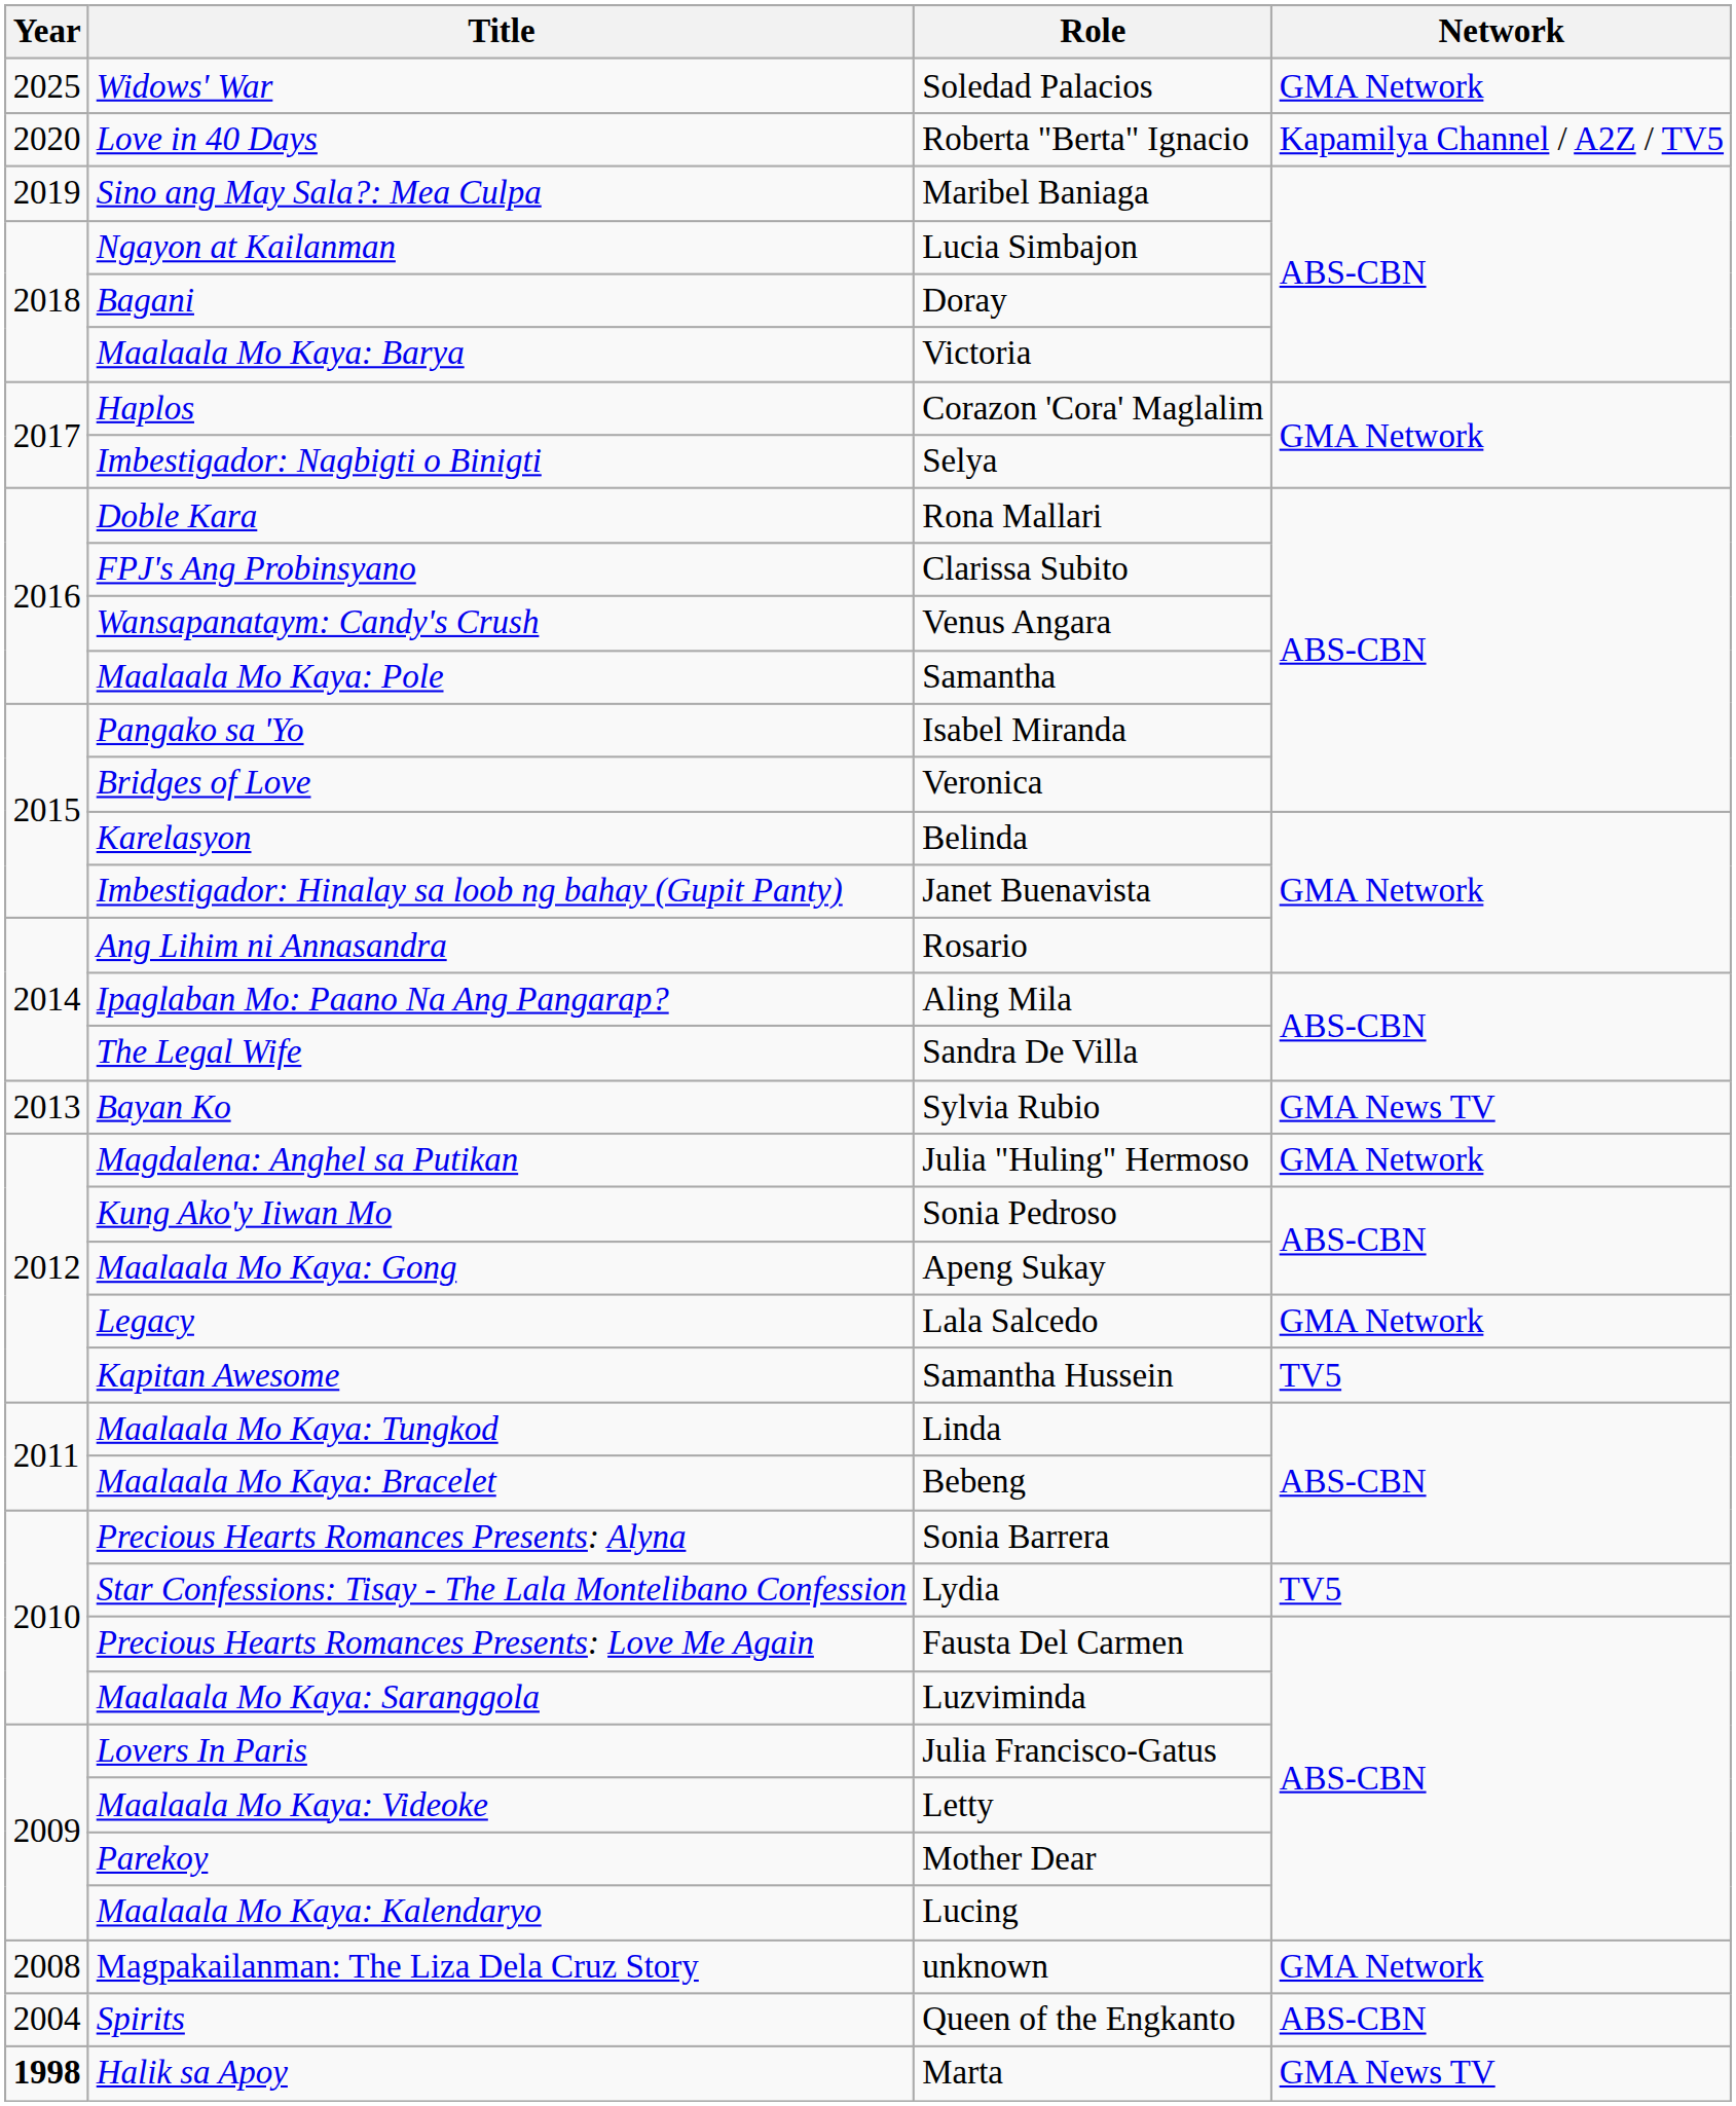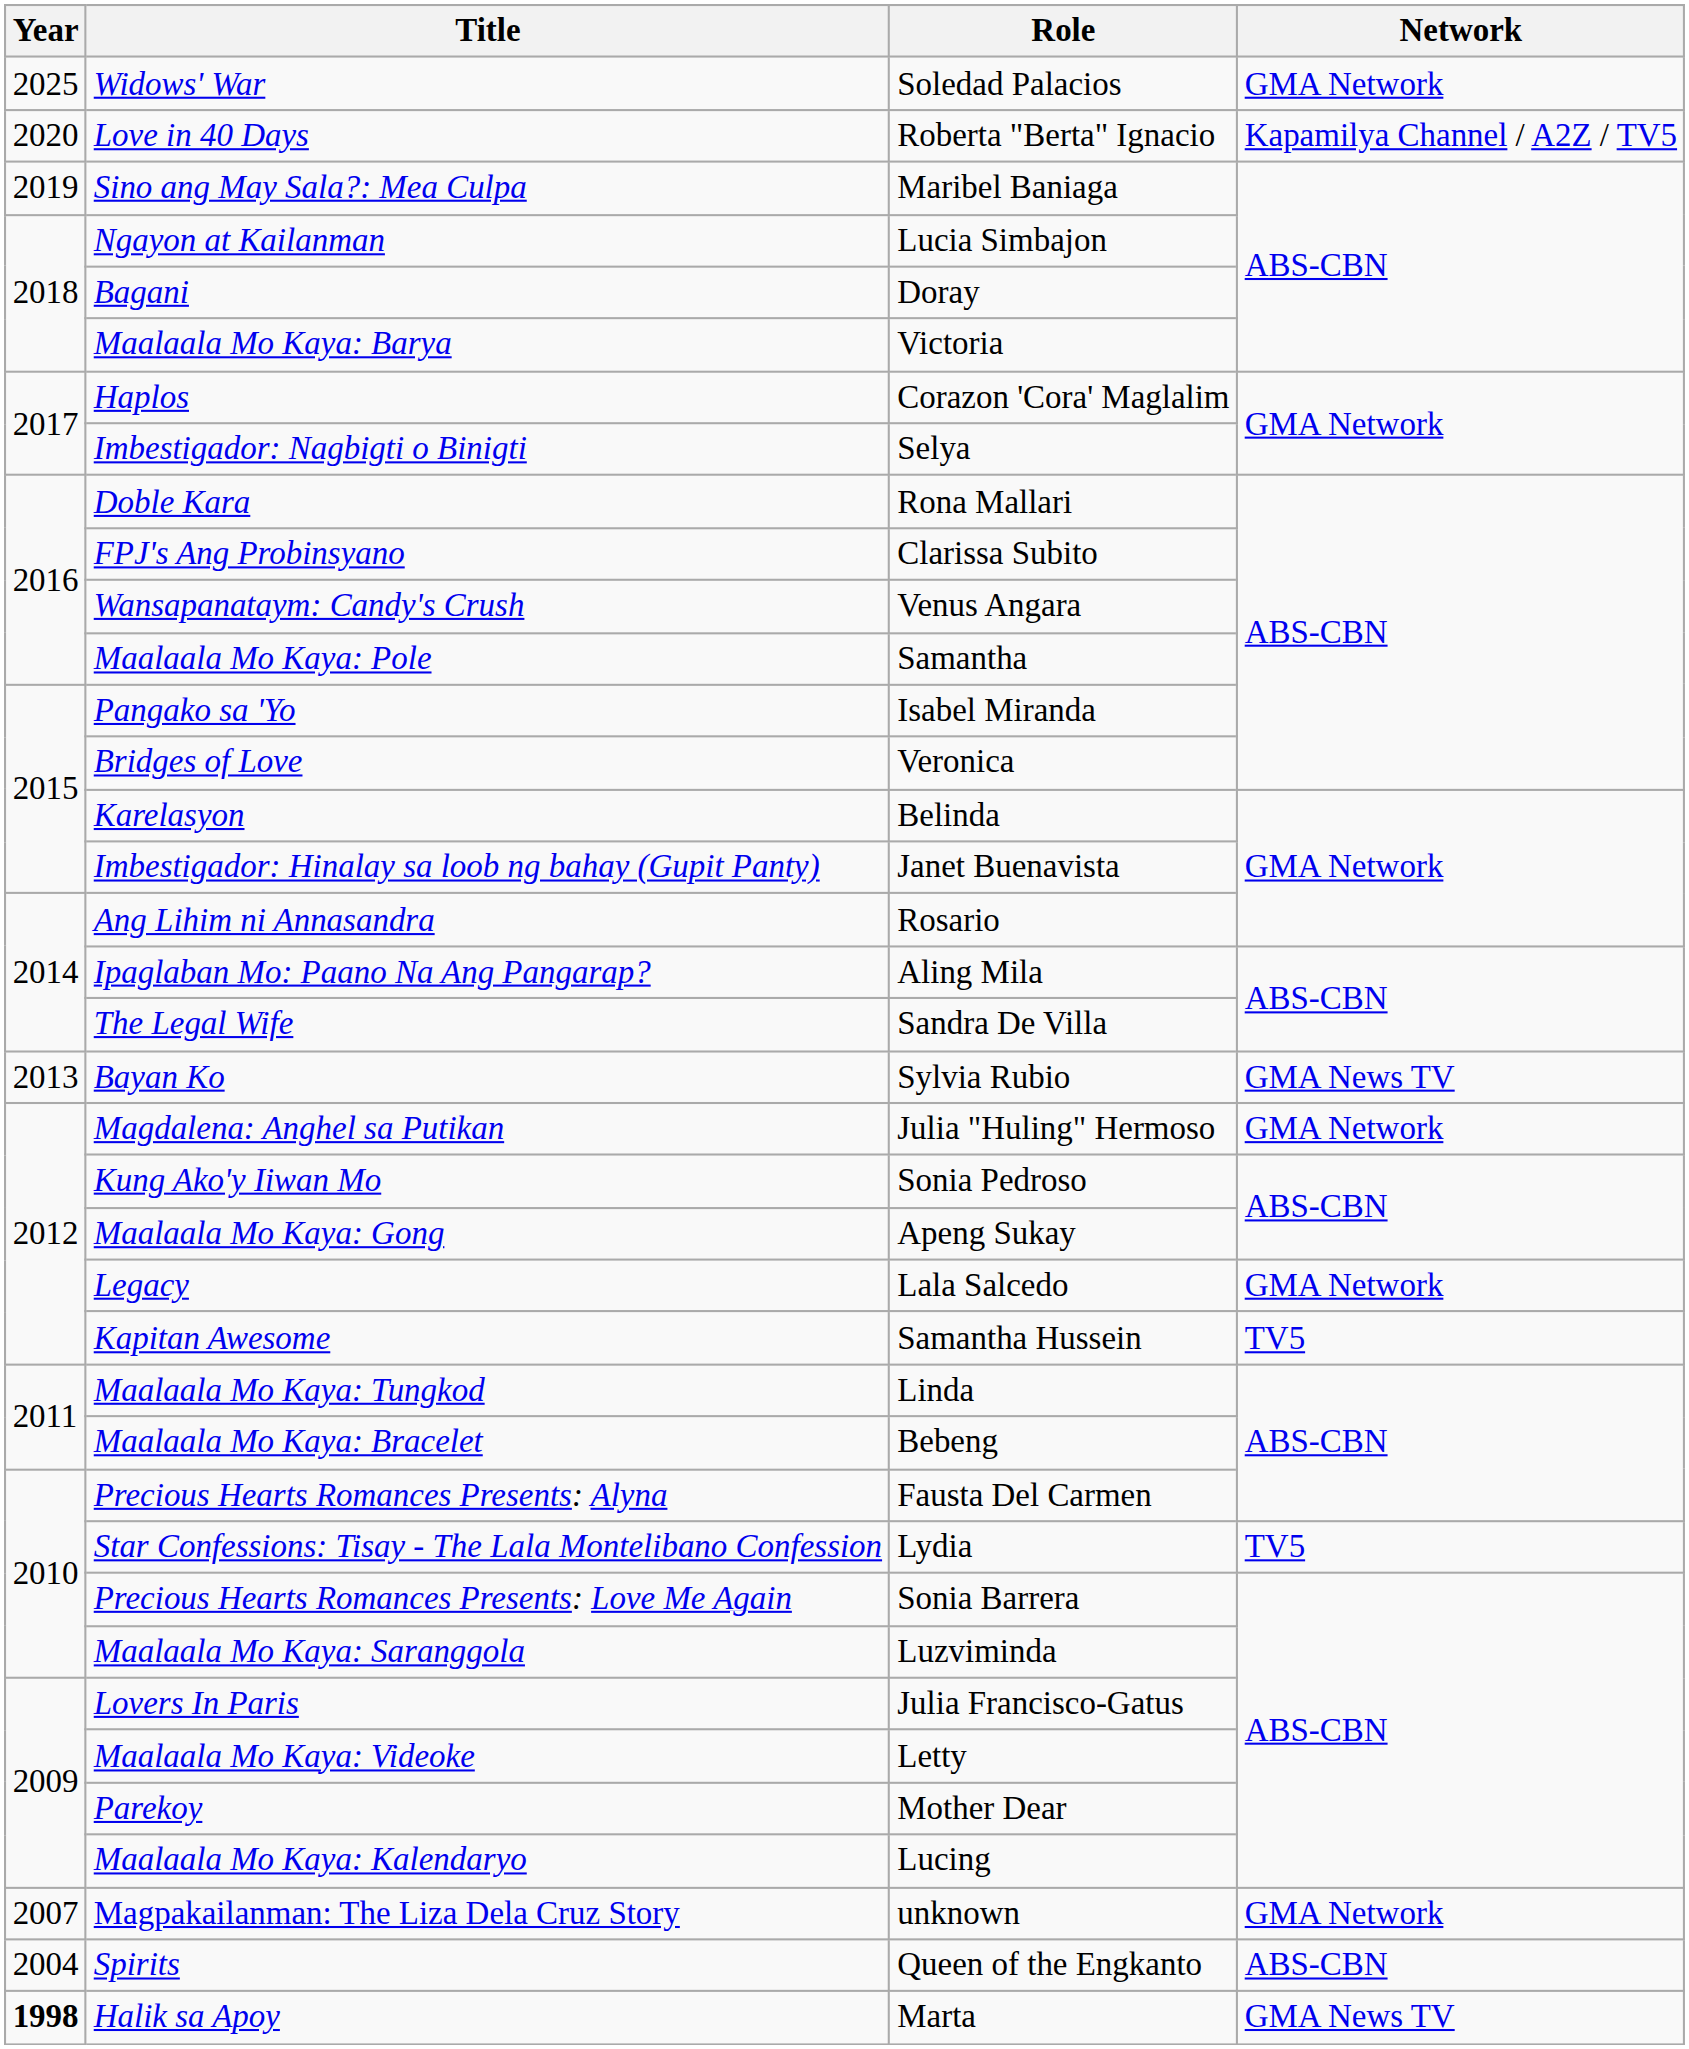Precious Hearts Romances Presents: Alyna | Role: Sonia Barrera -> Fausta Del Carmen
Precious Hearts Romances Presents: Love Me Again | Role: Fausta Del Carmen -> Sonia Barrera
Magpakailanman: The Liza Dela Cruz Story | Year: 2008 -> 2007
